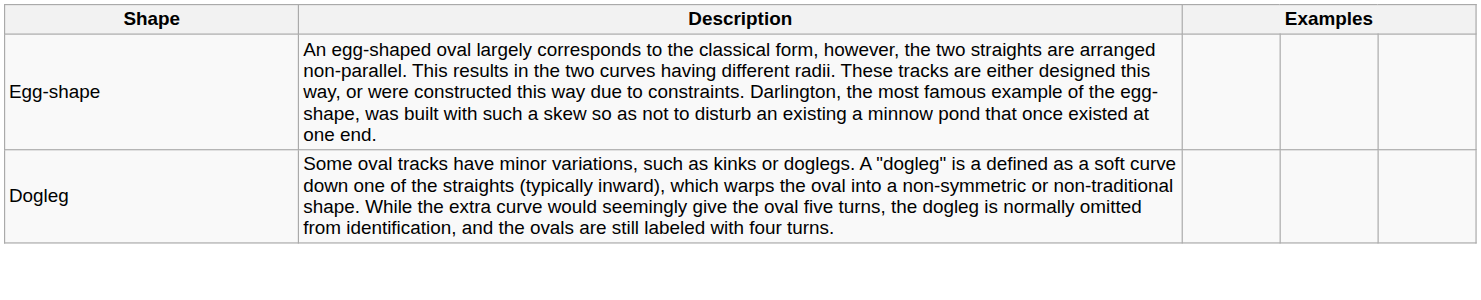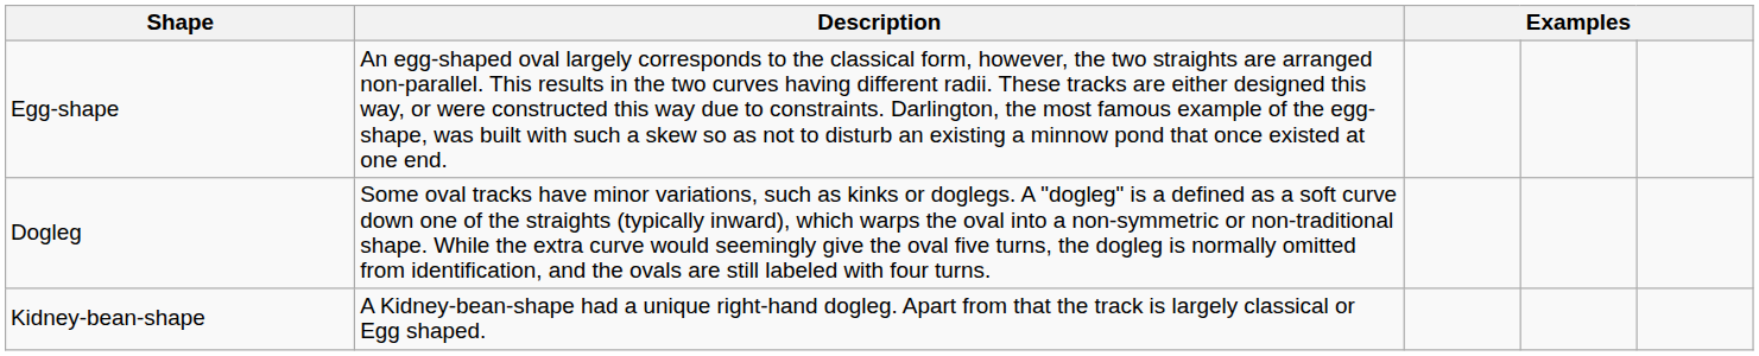+ row: Kidney-bean-shape | A Kidney-bean-shape had a unique right-hand dogleg. Apart from that the track is largely classical or Egg shaped.
